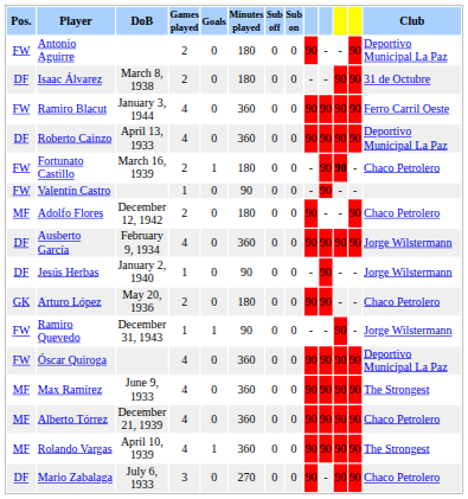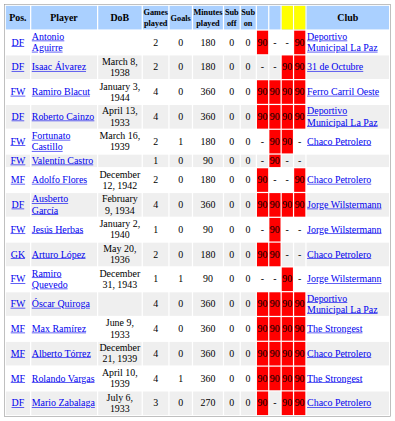Antonio Aguirre | Pos.: FW -> DF
Fortunato Castillo | column 11: bold -> normal
Jesús Herbas | Pos.: DF -> FW
